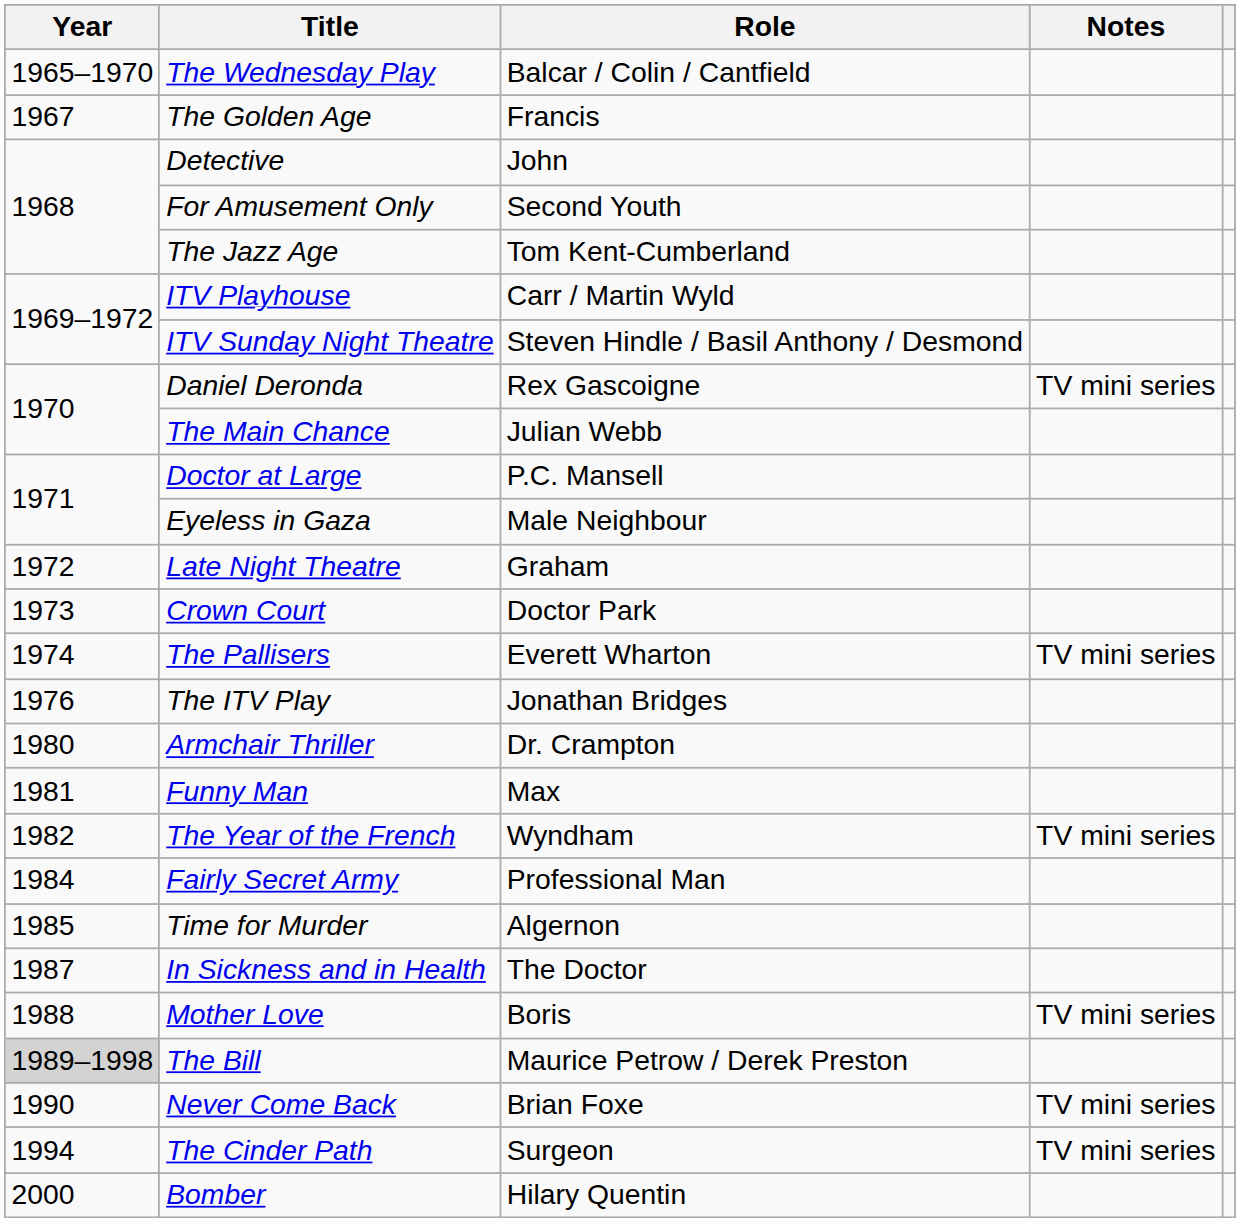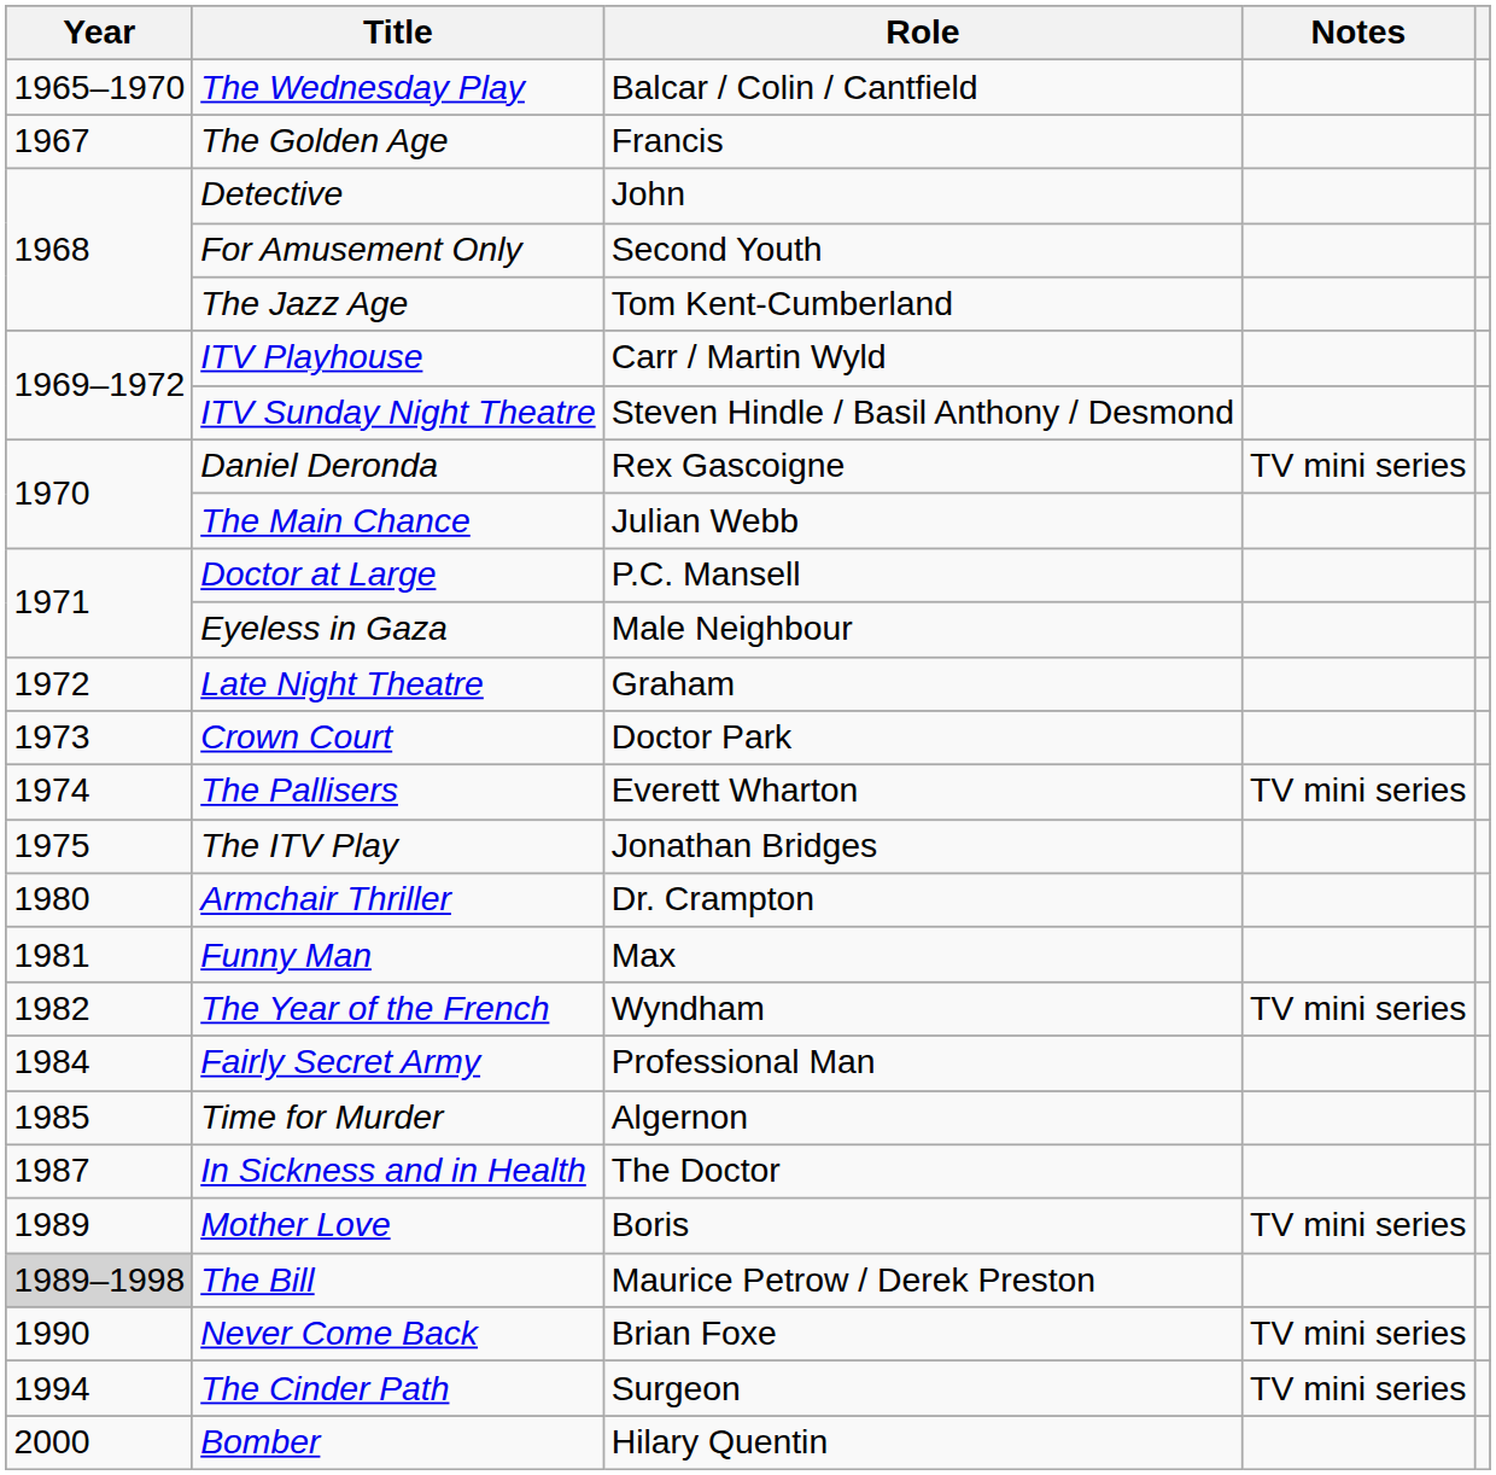The ITV Play | Year: 1976 -> 1975
Mother Love | Year: 1988 -> 1989
